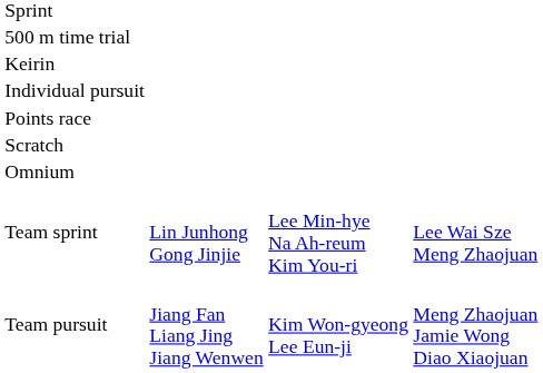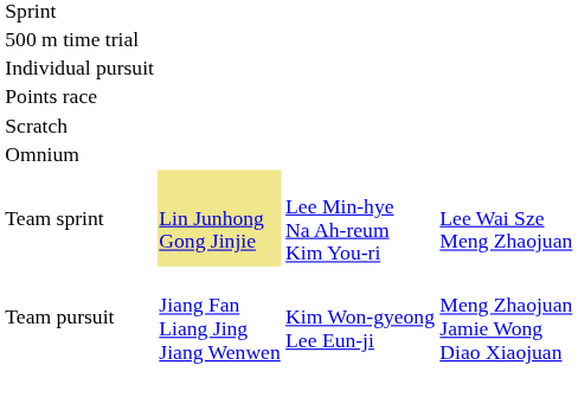- row: Keirin
Team sprint | column 2: no background -> khaki background
